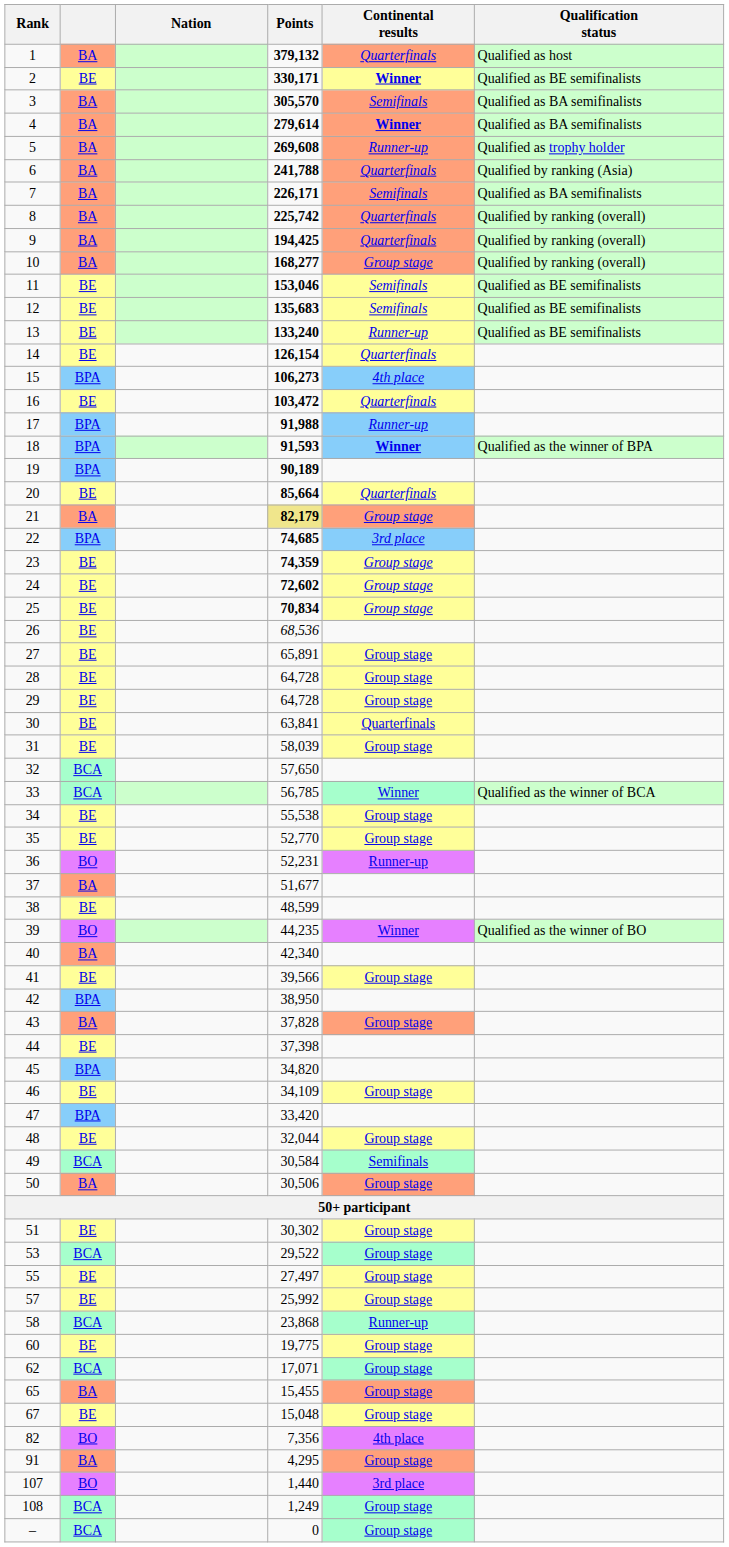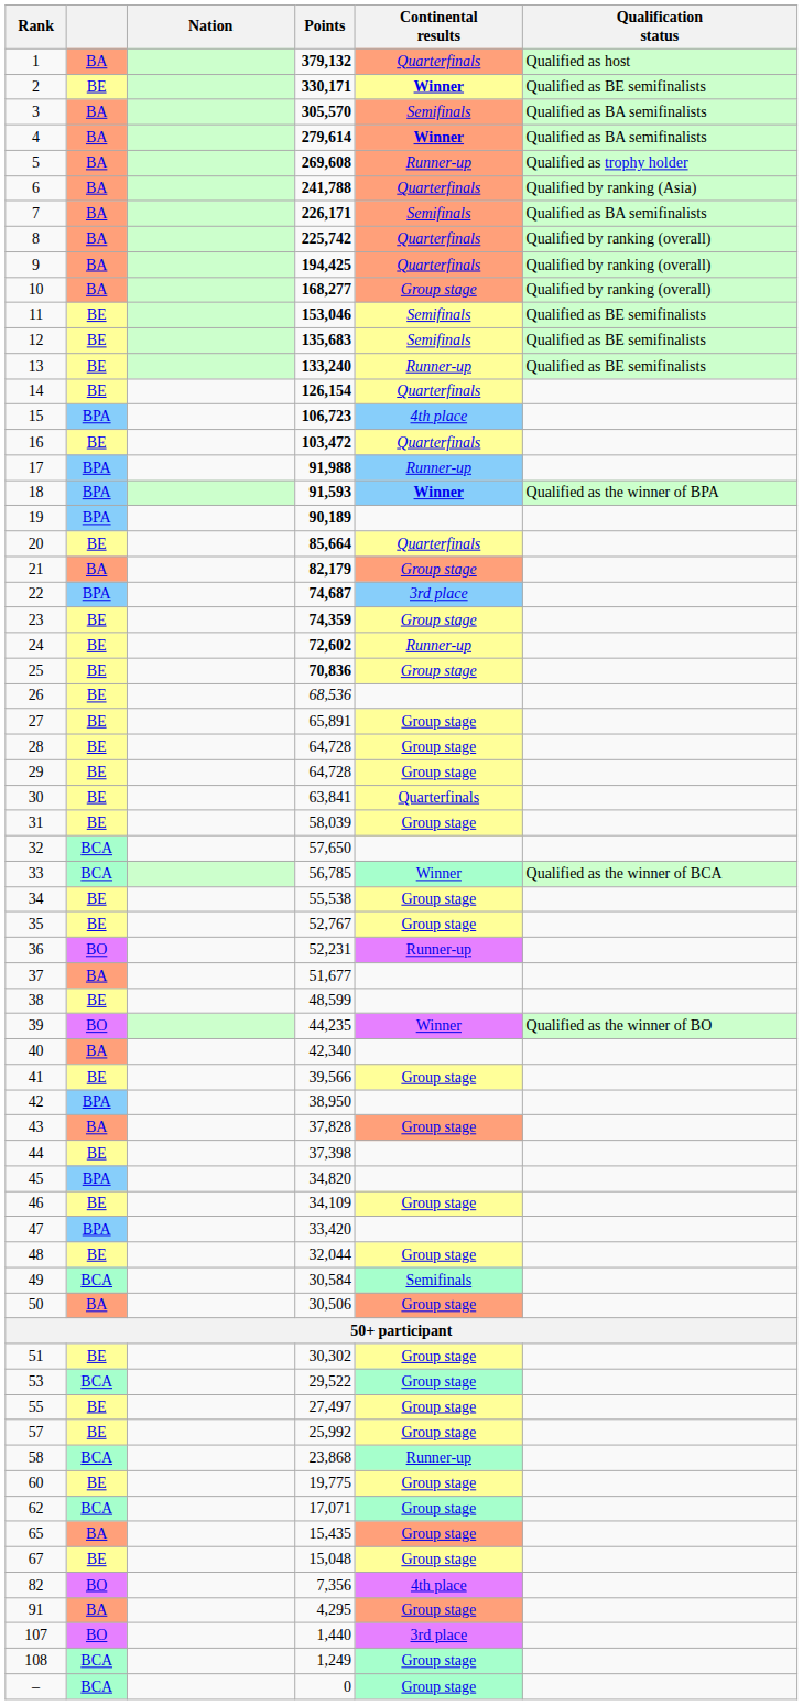15 | Points: 106,273 -> 106,723
21 | Points: khaki background -> no background
22 | Points: 74,685 -> 74,687
24 | Continental results: Group stage -> Runner-up
25 | Points: 70,834 -> 70,836
35 | Points: 52,770 -> 52,767
65 | Points: 15,455 -> 15,435
